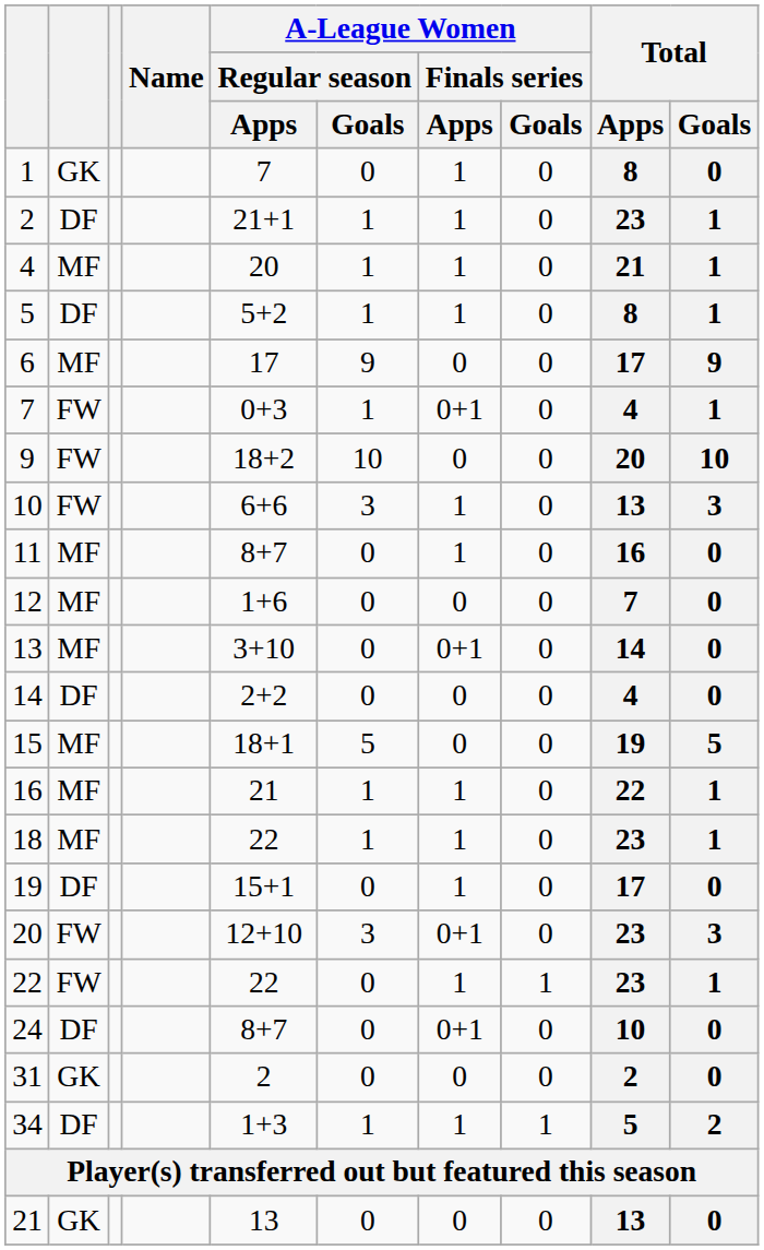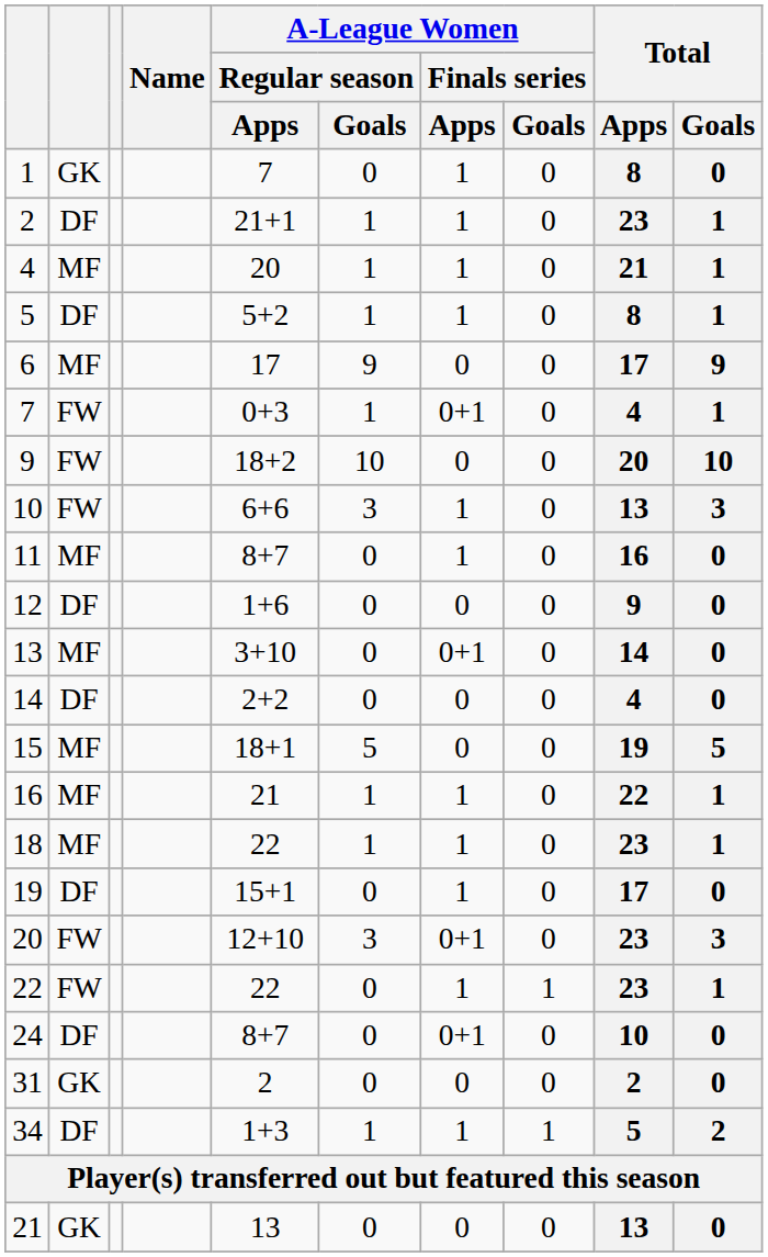12 | column 2: MF -> DF
12 | Total / Apps: 7 -> 9
